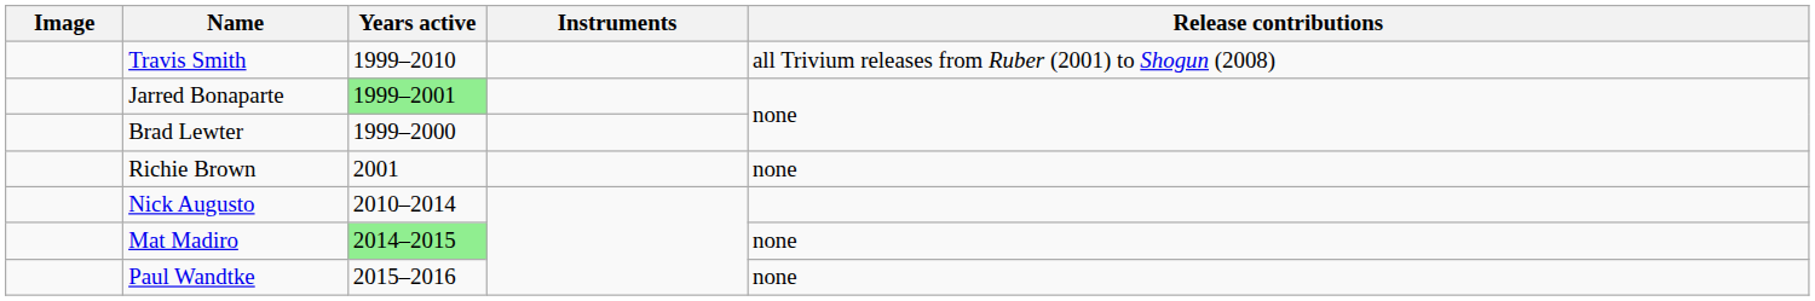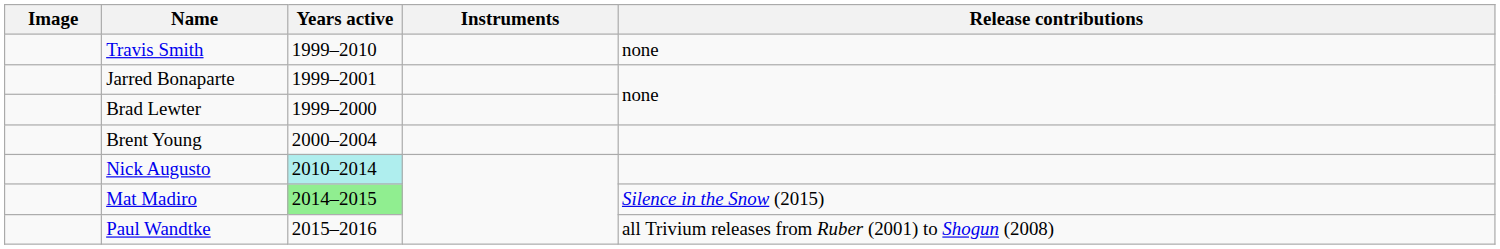Travis Smith | Release contributions: all Trivium releases from Ruber (2001) to Shogun (2008) -> none
Jarred Bonaparte | Years active: lightgreen background -> no background
+ row: Brent Young | 2000–2004
- row: Richie Brown | 2001 | none
Nick Augusto | Years active: no background -> paleturquoise background
Mat Madiro | Release contributions: none -> Silence in the Snow (2015)
Paul Wandtke | Release contributions: none -> all Trivium releases from Ruber (2001) to Shogun (2008)
